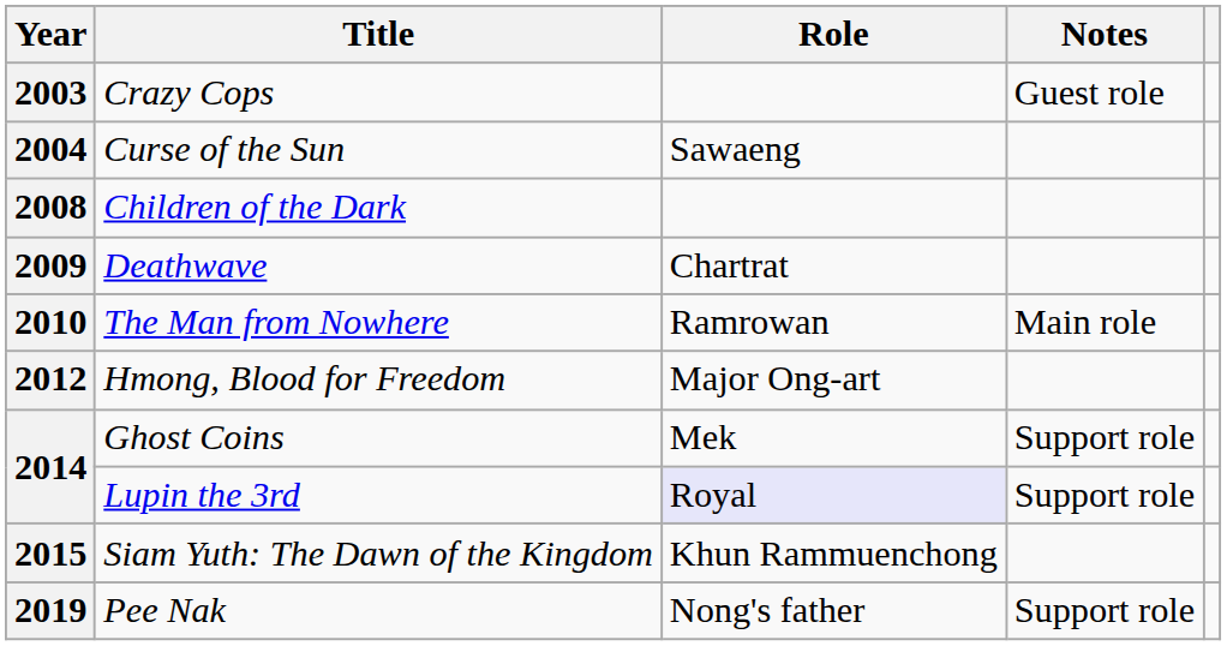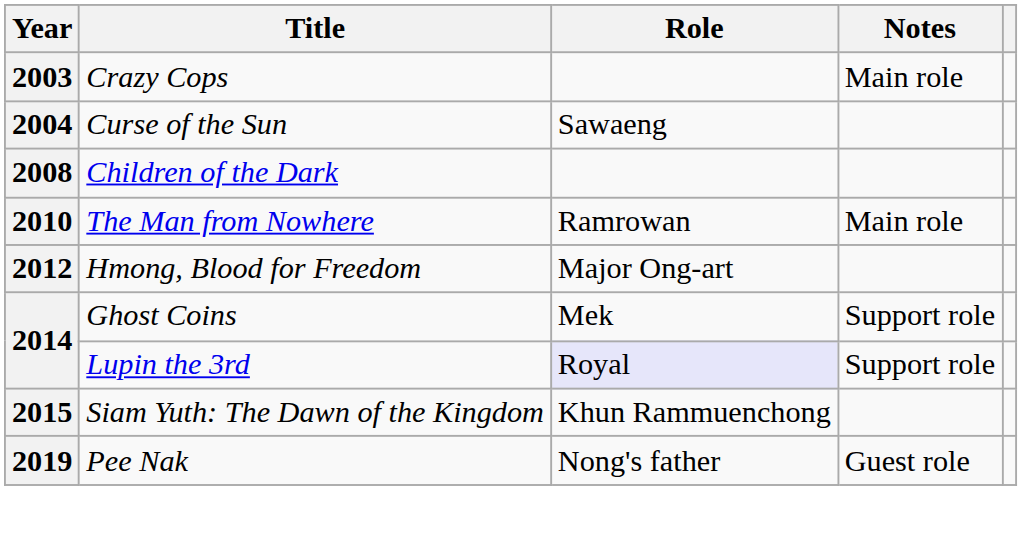2003 | Notes: Guest role -> Main role
- row: 2009 | Deathwave | Chartrat
2019 | Notes: Support role -> Guest role
